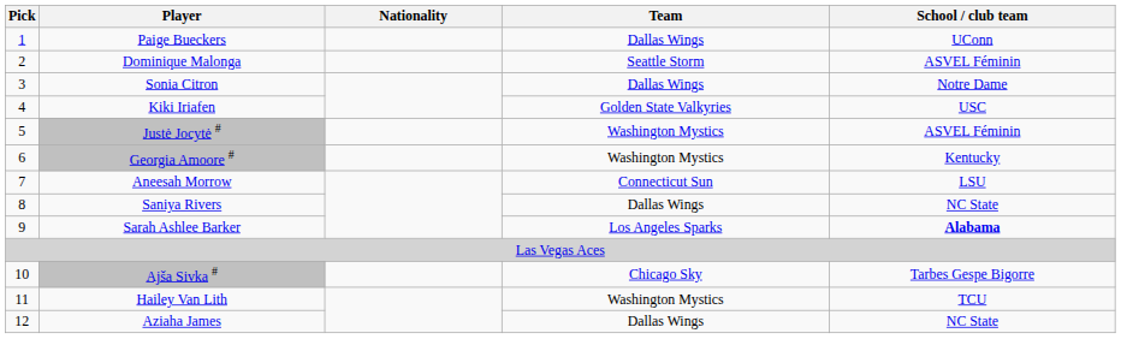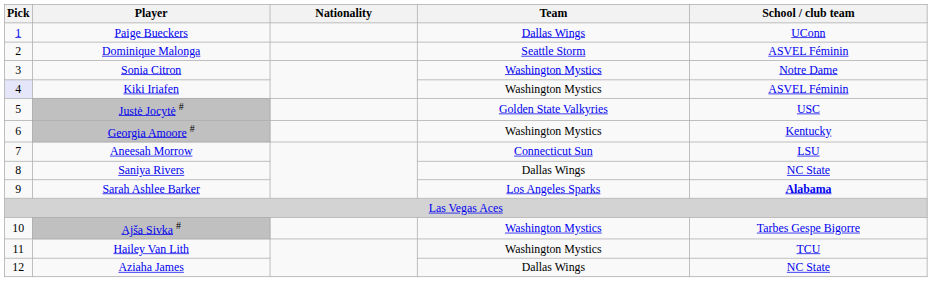Sonia Citron | Team: Dallas Wings -> Washington Mystics
Kiki Iriafen | Pick: no background -> lavender background
Kiki Iriafen | Team: Golden State Valkyries -> Washington Mystics
Kiki Iriafen | School / club team: USC -> ASVEL Féminin
Justė Jocytė # | Team: Washington Mystics -> Golden State Valkyries
Justė Jocytė # | School / club team: ASVEL Féminin -> USC
Ajša Sivka # | Team: Chicago Sky -> Washington Mystics
